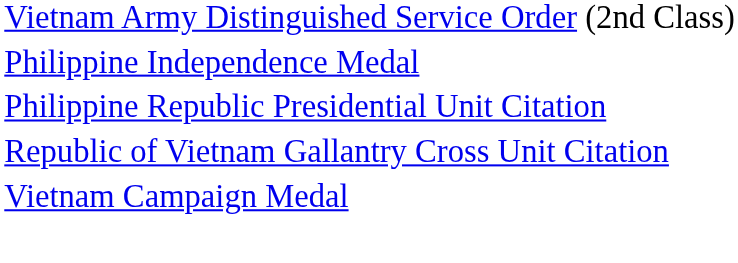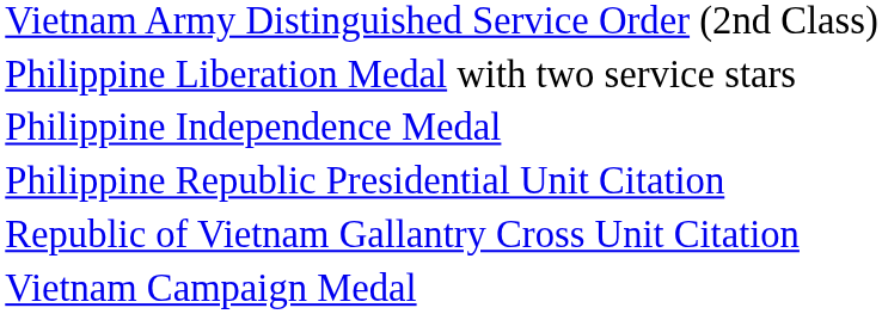+ row: Philippine Liberation Medal with two service stars
